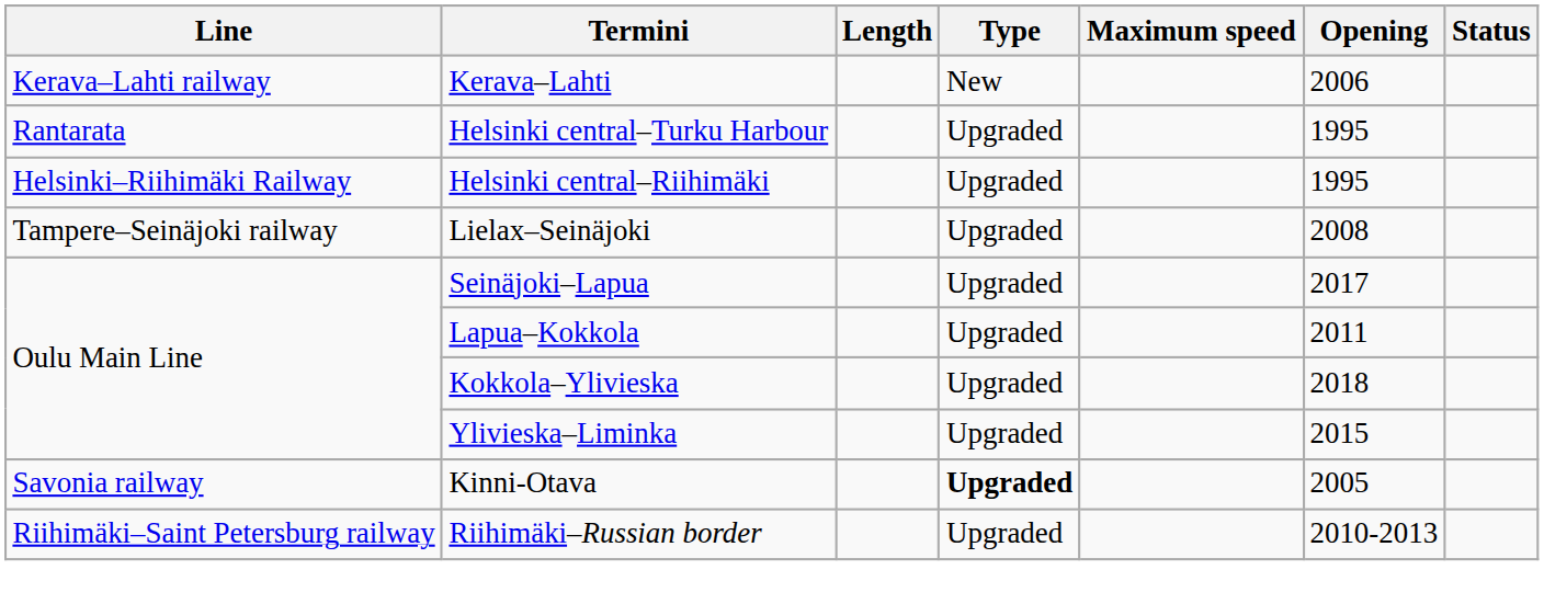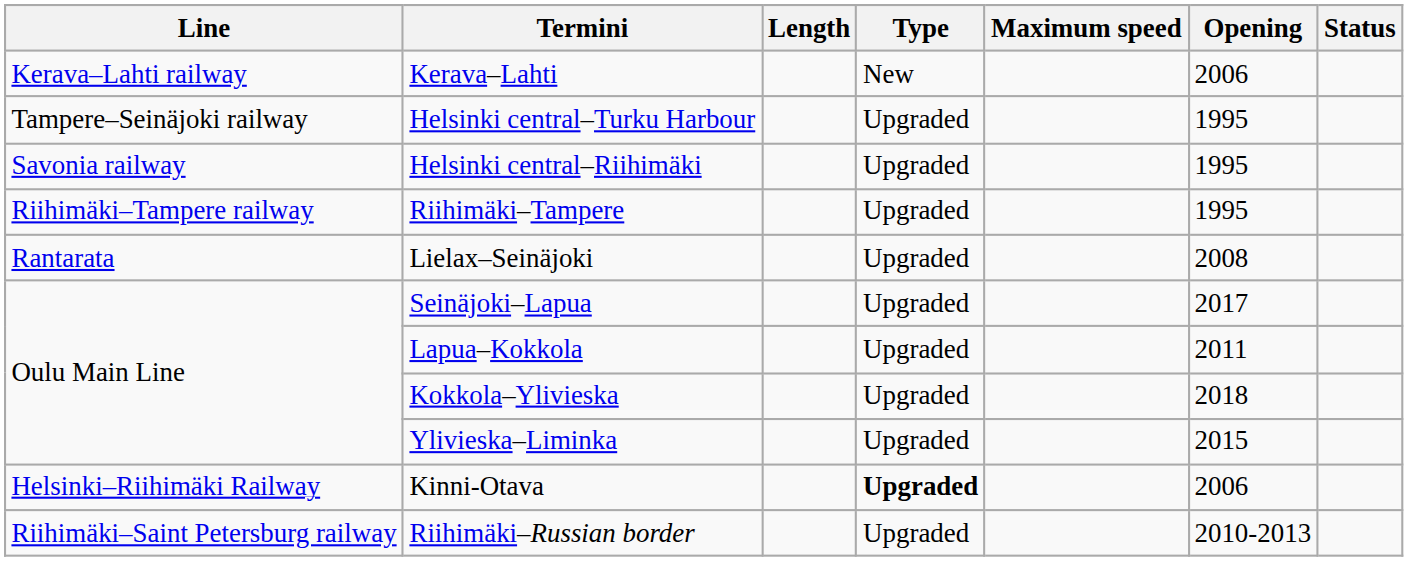Helsinki central–Turku Harbour | Line: Rantarata -> Tampere–Seinäjoki railway
Helsinki central–Riihimäki | Line: Helsinki–Riihimäki Railway -> Savonia railway
+ row: Riihimäki–Tampere railway | Riihimäki–Tampere | Upgraded | 1995
Lielax–Seinäjoki | Line: Tampere–Seinäjoki railway -> Rantarata
Kinni-Otava | Line: Savonia railway -> Helsinki–Riihimäki Railway
Kinni-Otava | Opening: 2005 -> 2006
